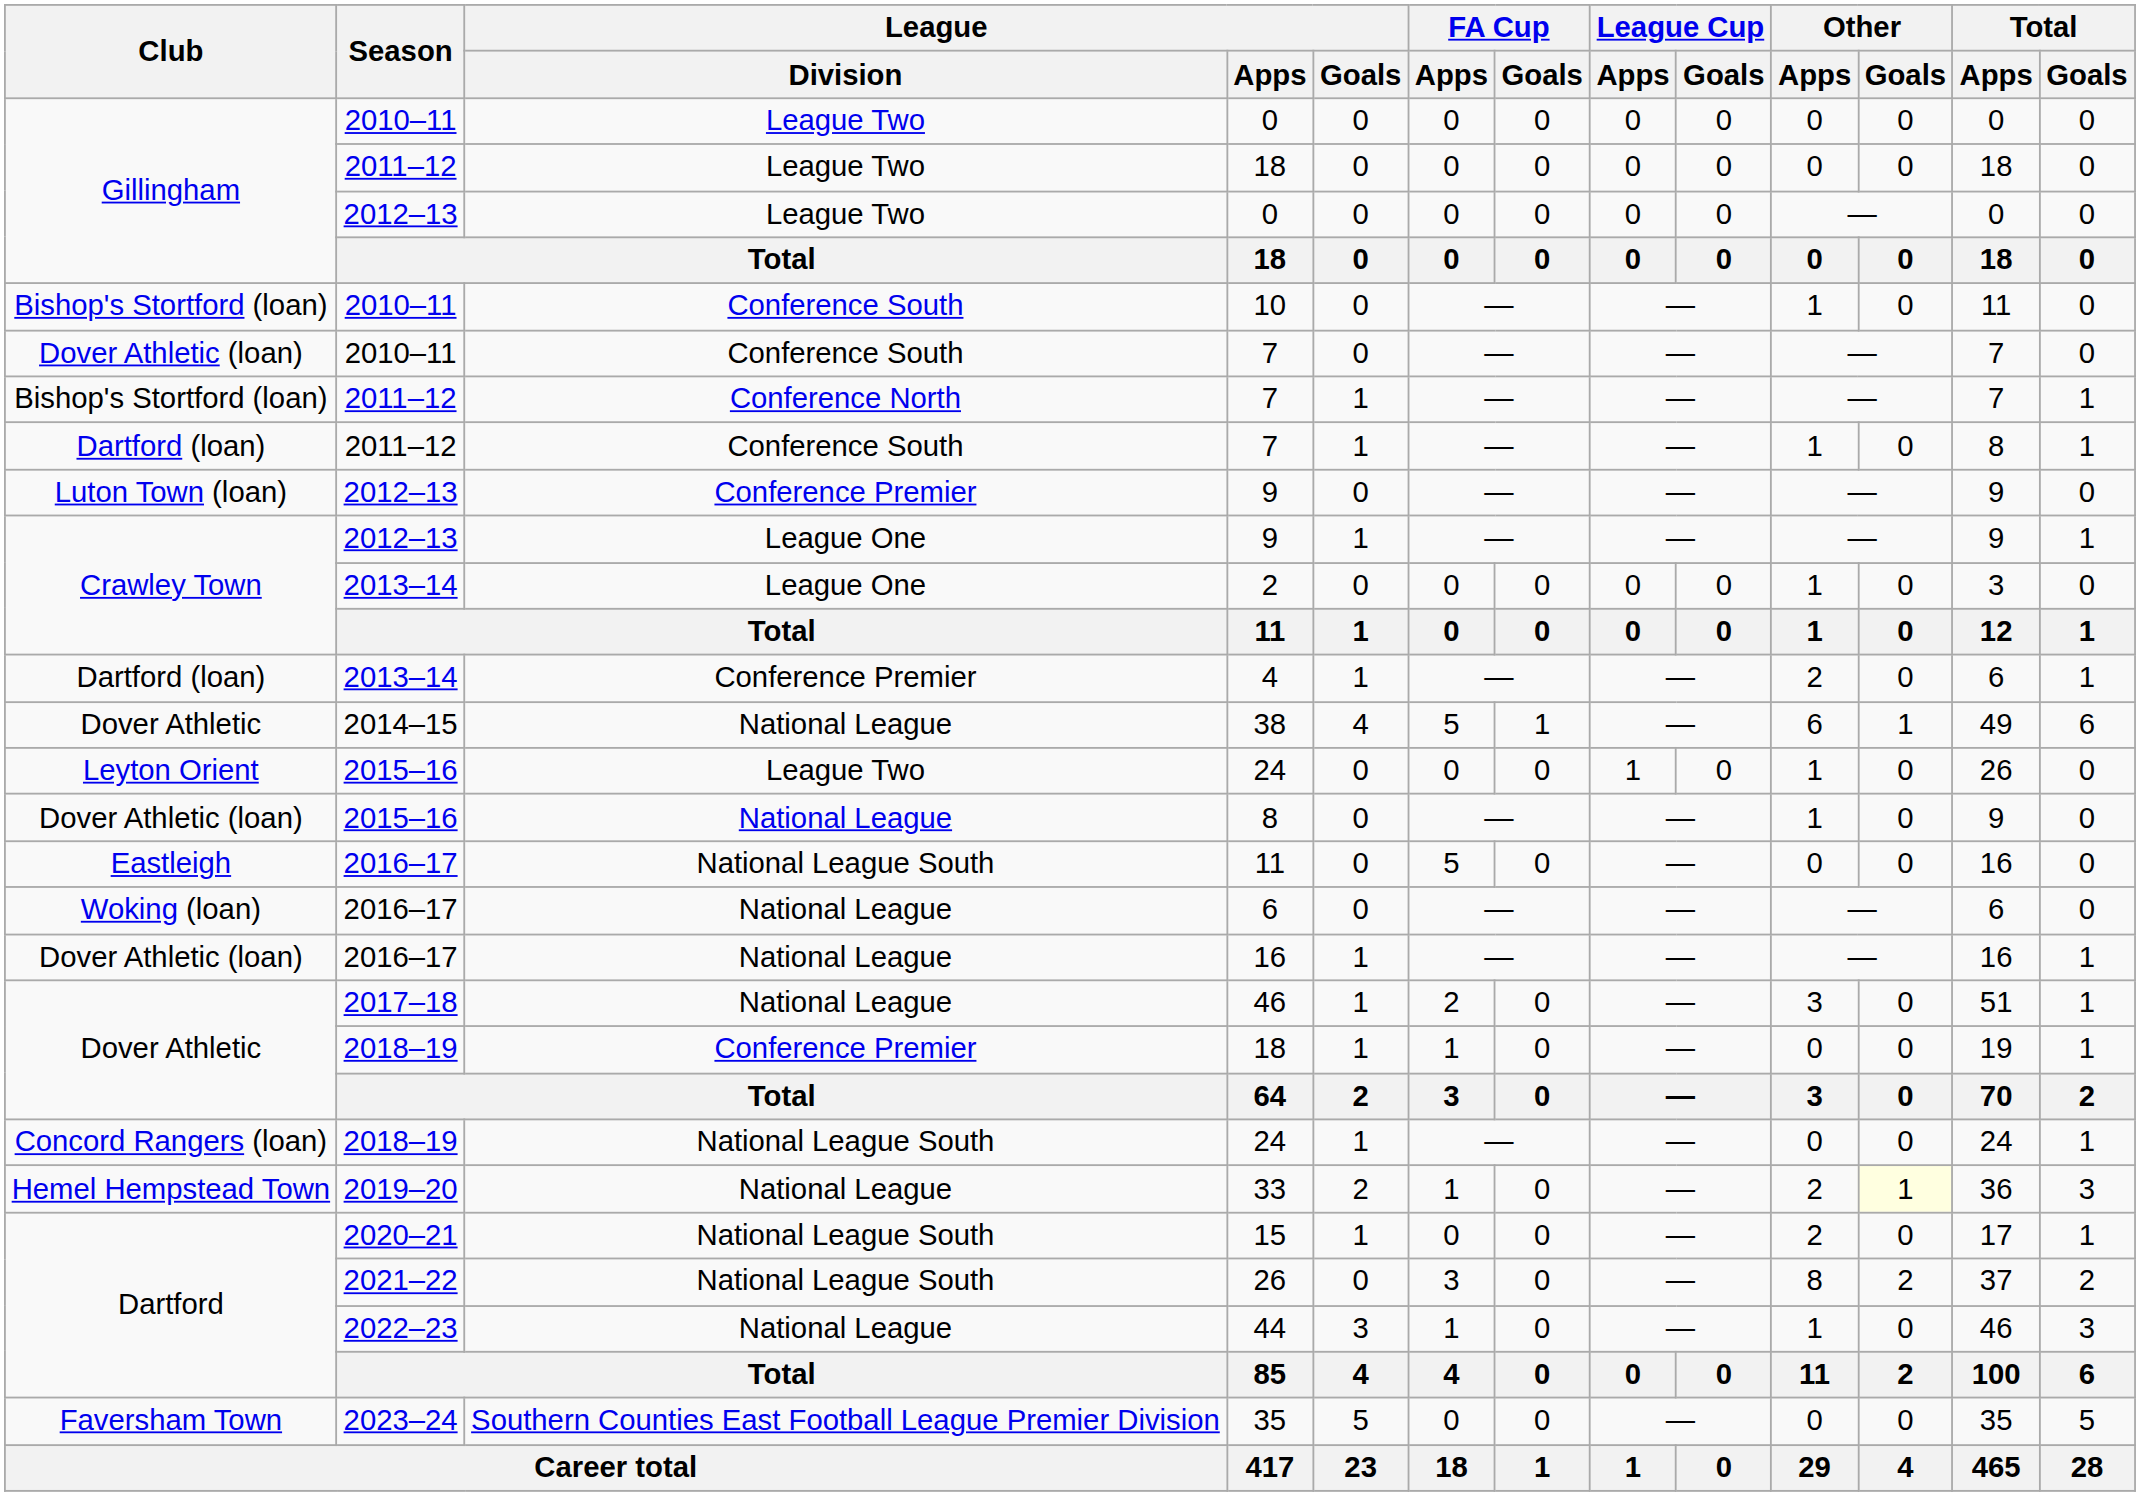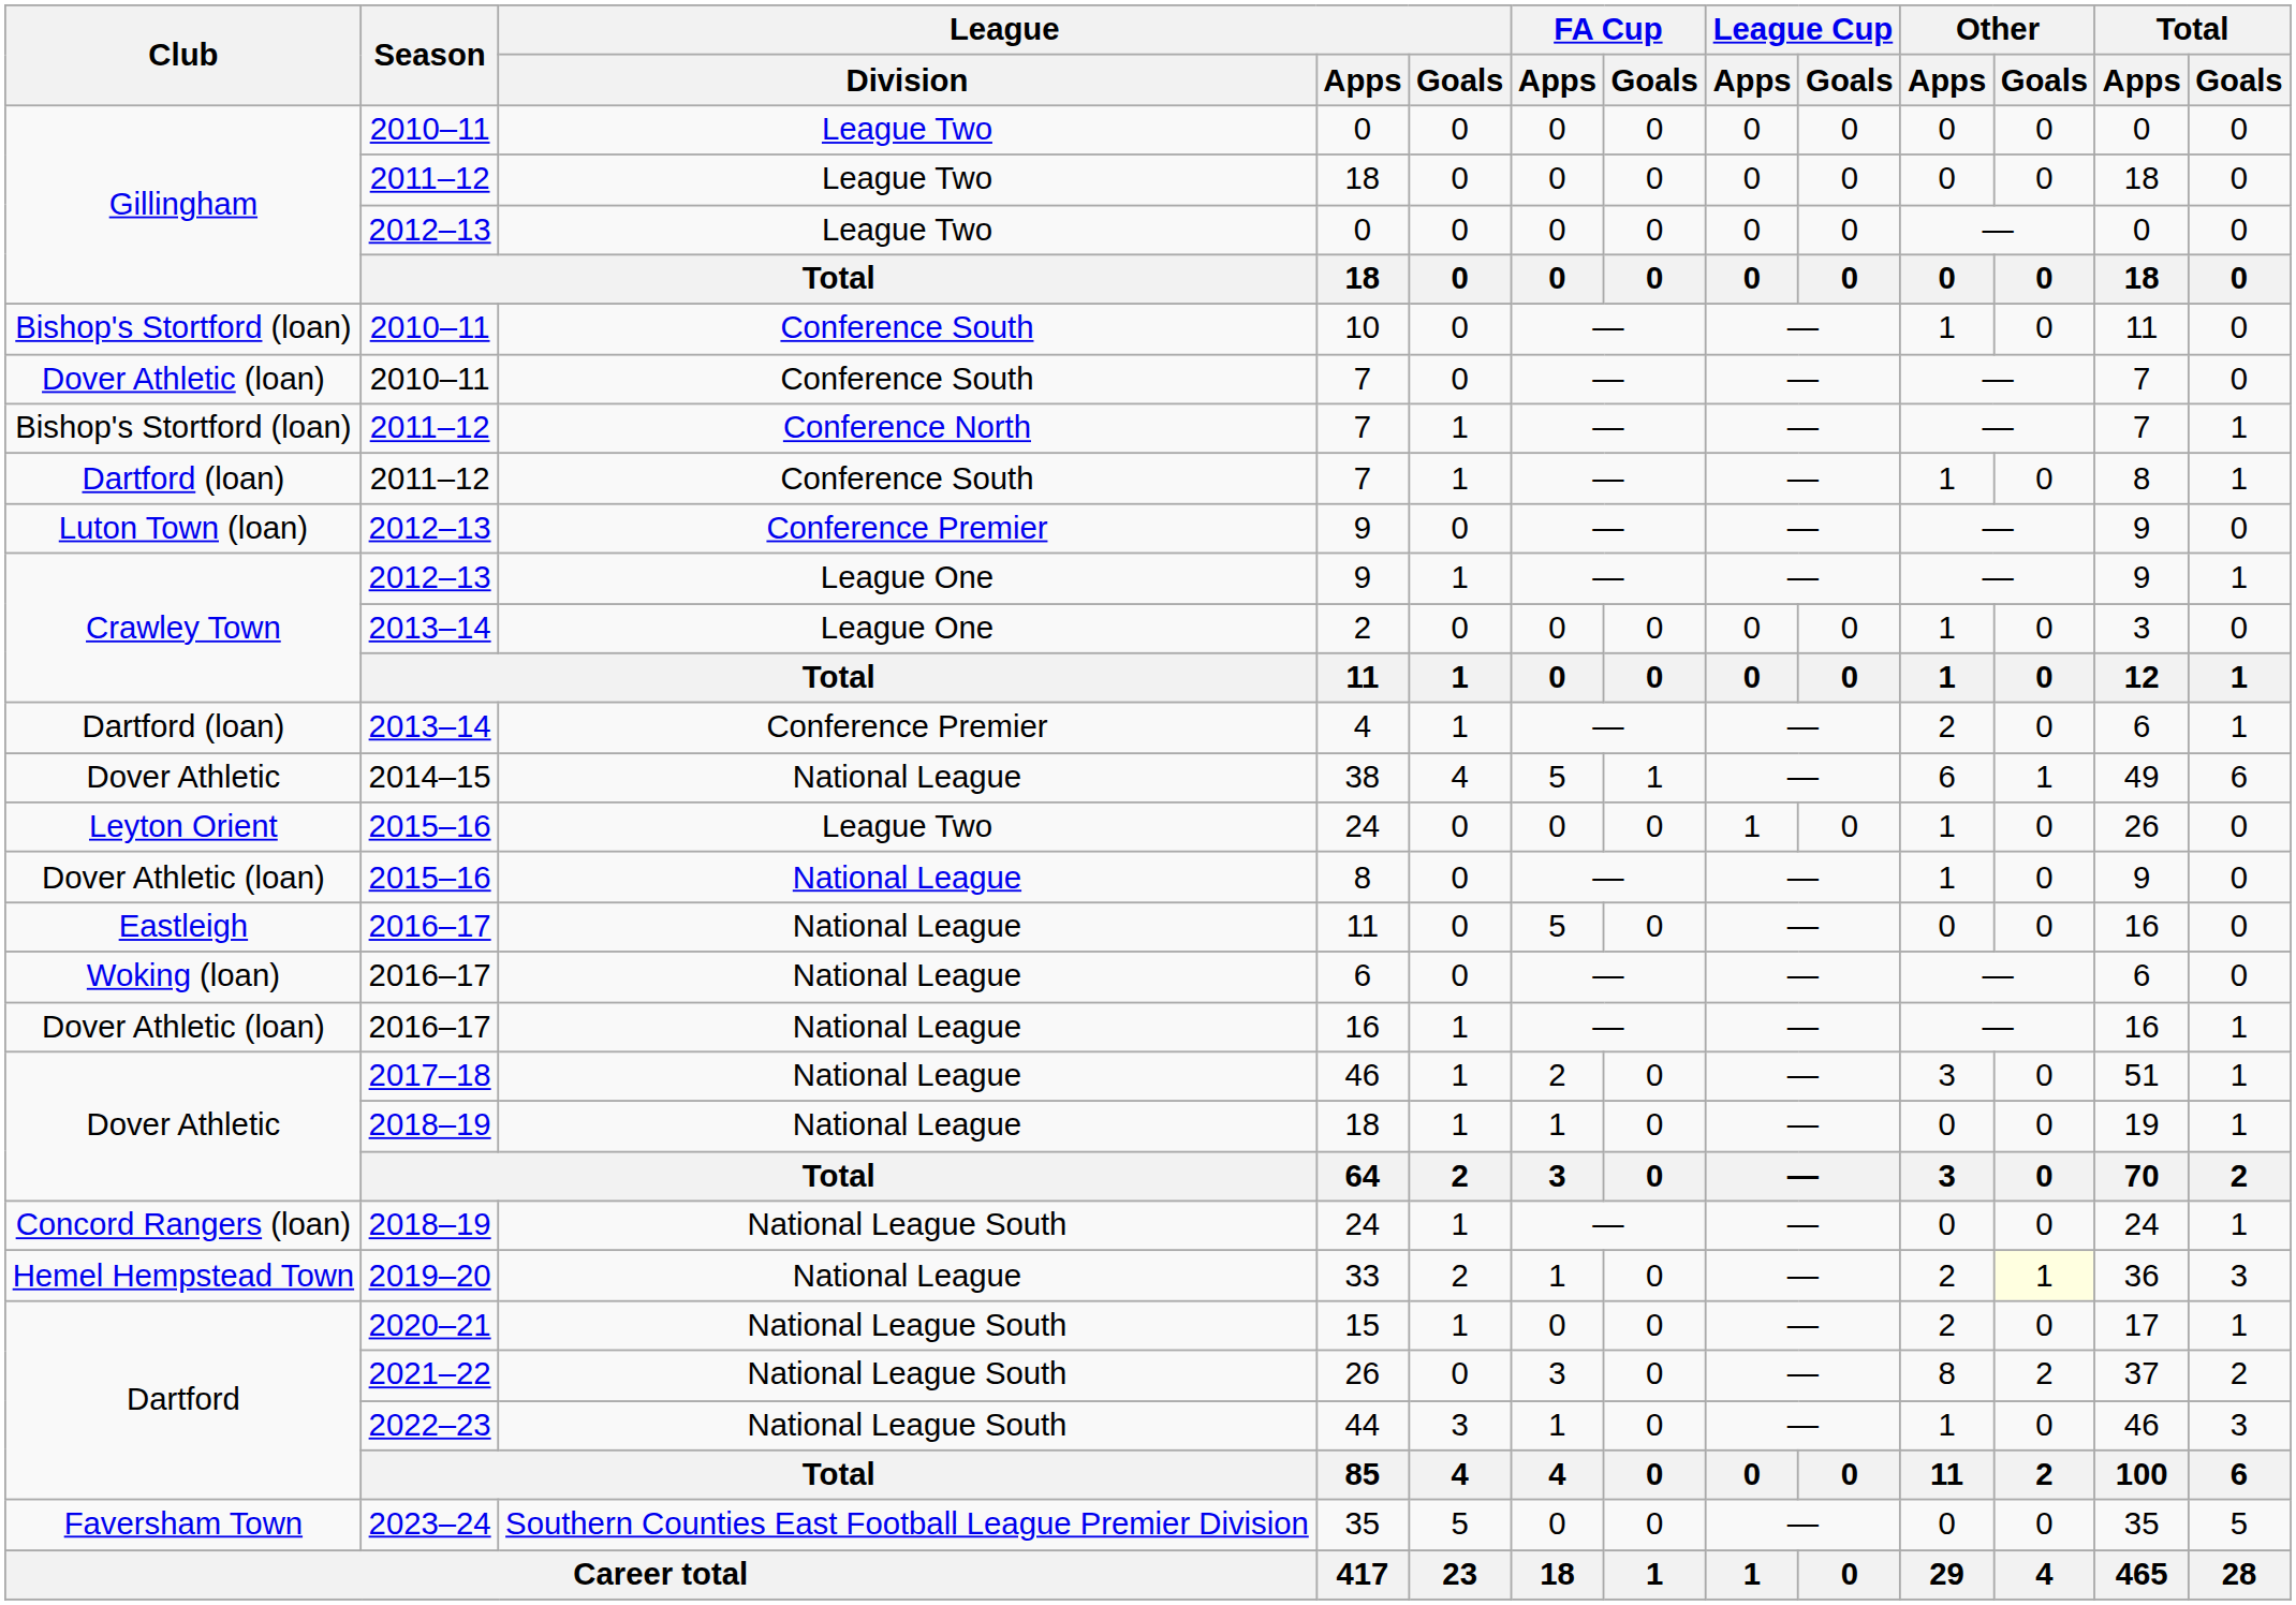Eastleigh / 11 | League / Division: National League South -> National League
Dover Athletic / 18 | League / Division: Conference Premier -> National League
44 | League / Division: National League -> National League South
